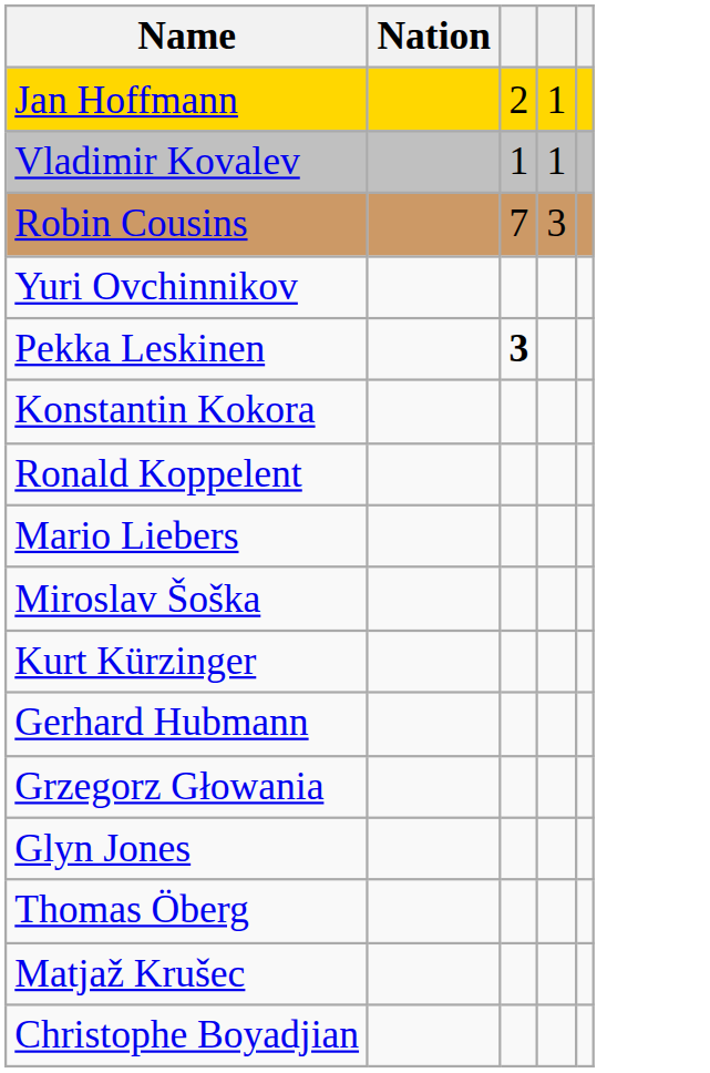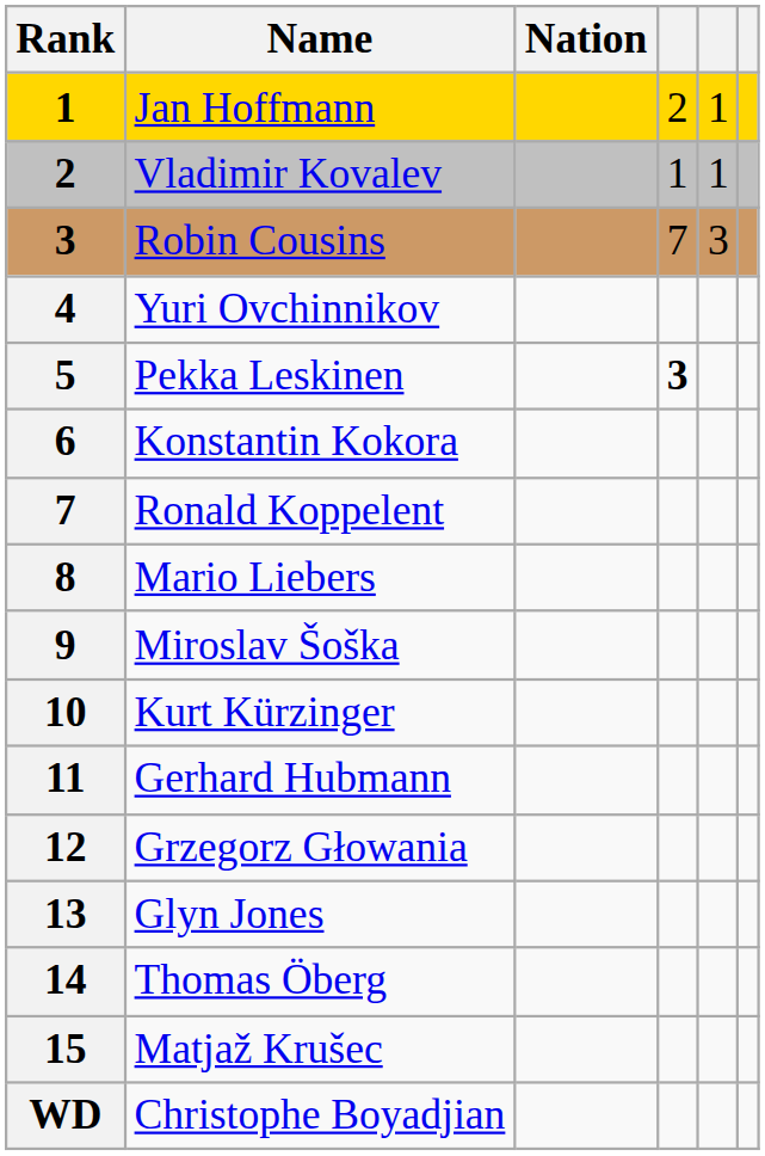+ column: Rank | 1 | 2 | 3 | 4 | 5 | 6 | 7 | 8 | 9 | 10 | 11 | 12 | 13 | 14 | 15 | WD
